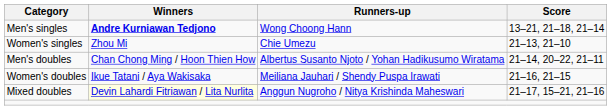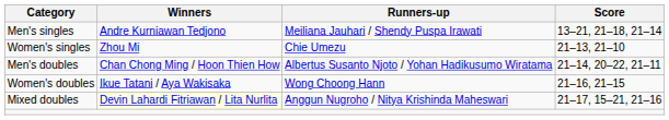Men's singles | Winners: bold -> normal
Men's singles | Runners-up: Wong Choong Hann -> Meiliana Jauhari / Shendy Puspa Irawati
Women's doubles | Runners-up: Meiliana Jauhari / Shendy Puspa Irawati -> Wong Choong Hann
